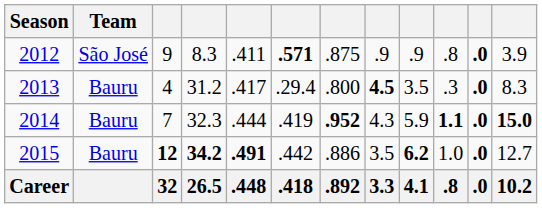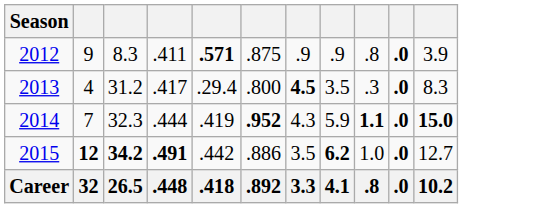- column: Team | São José | Bauru | Bauru | Bauru
